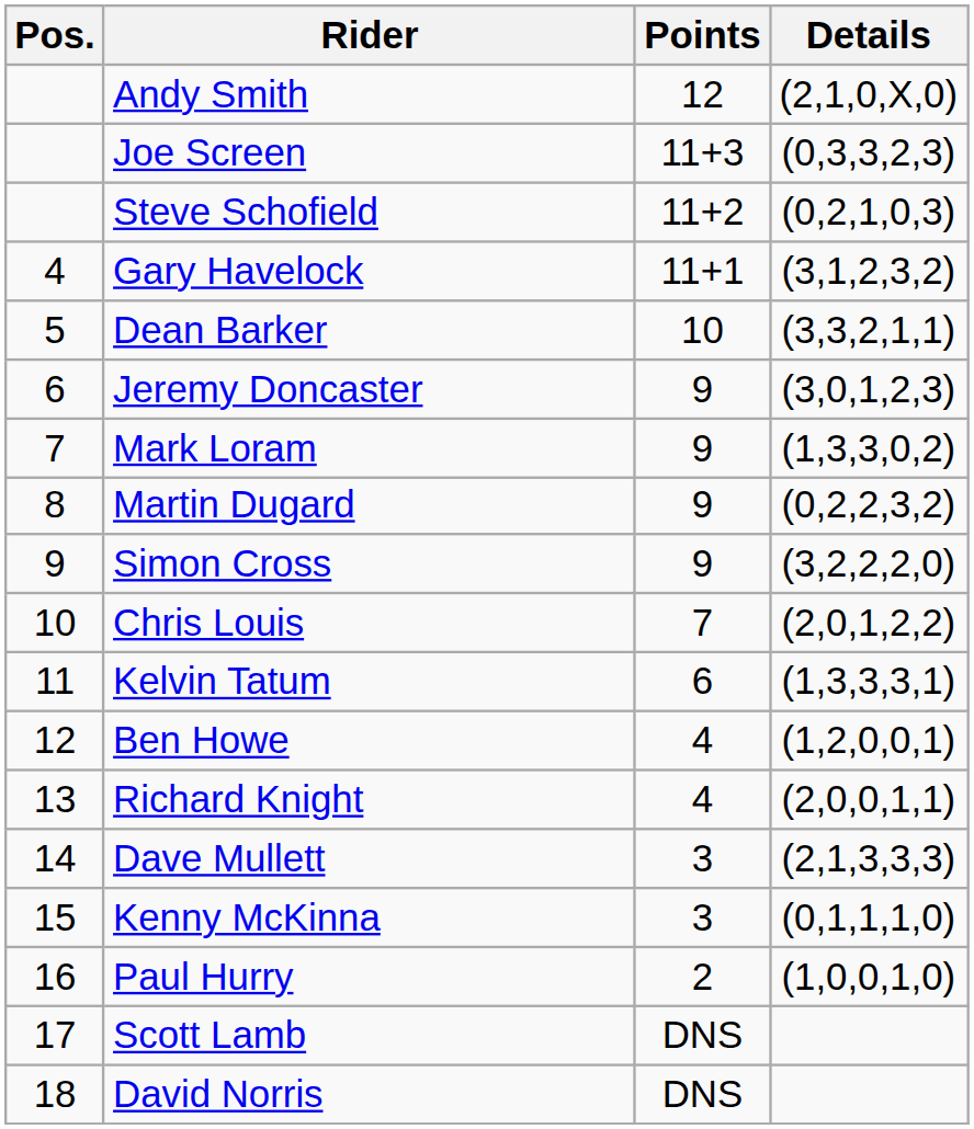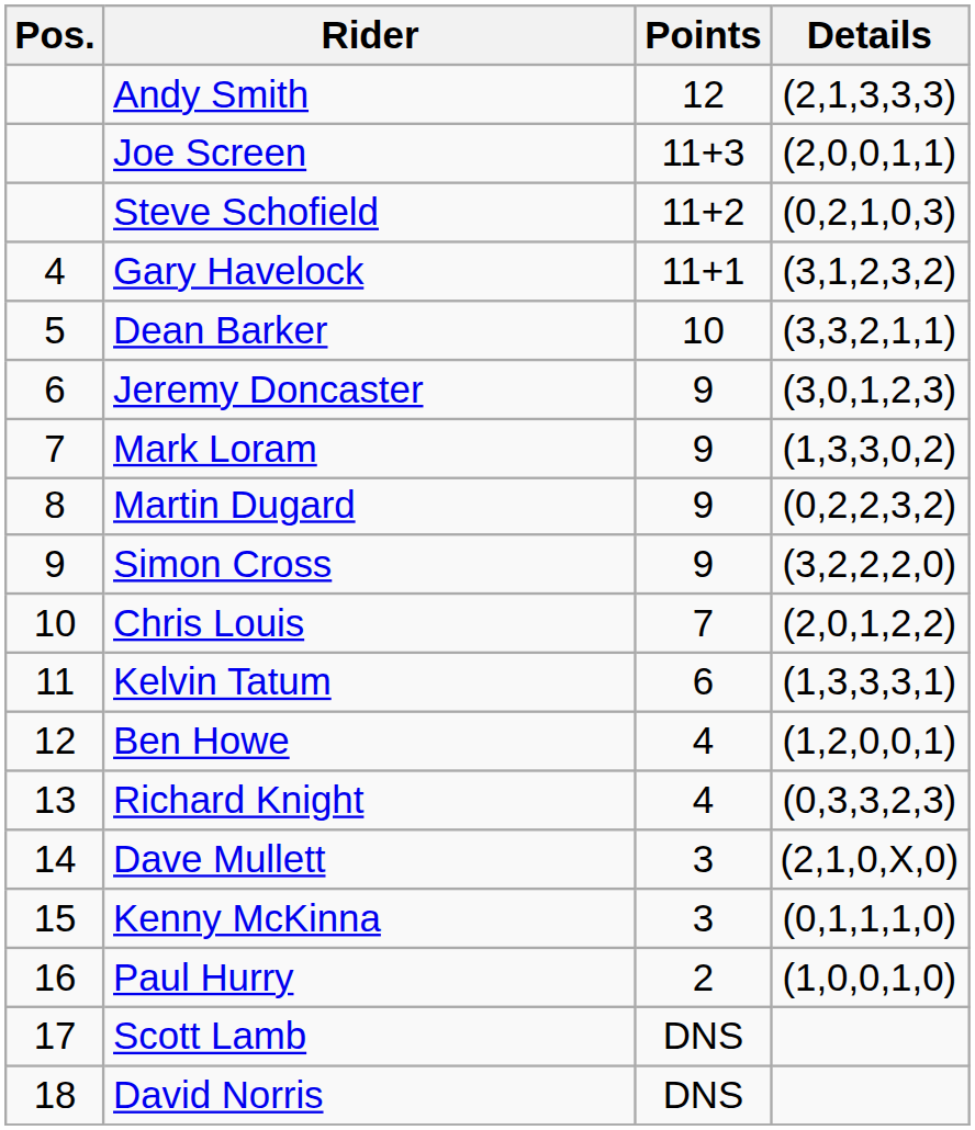Andy Smith | Details: (2,1,0,X,0) -> (2,1,3,3,3)
Joe Screen | Details: (0,3,3,2,3) -> (2,0,0,1,1)
Richard Knight | Details: (2,0,0,1,1) -> (0,3,3,2,3)
Dave Mullett | Details: (2,1,3,3,3) -> (2,1,0,X,0)
